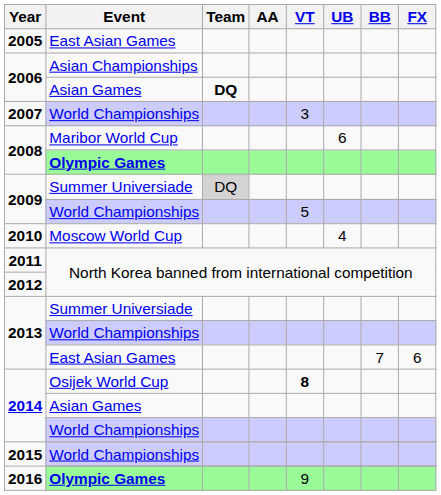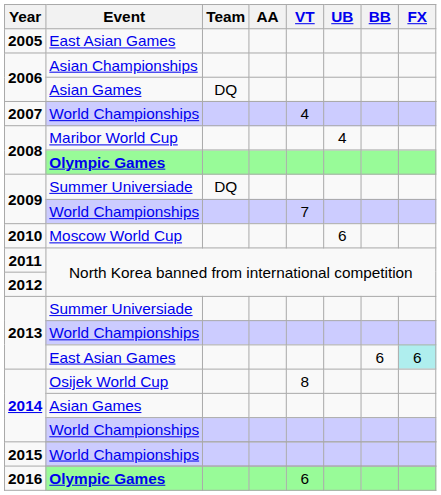2006 / Asian Games | Team: bold -> normal
2007 / World Championships | VT: 3 -> 4
2008 / Maribor World Cup | UB: 6 -> 4
2009 / Summer Universiade | Team: lightgrey background -> no background
2009 / World Championships | VT: 5 -> 7
2010 | UB: 4 -> 6
2013 / East Asian Games | BB: 7 -> 6
2013 / East Asian Games | FX: no background -> paleturquoise background
2014 / Osijek World Cup | VT: bold -> normal
2016 / Olympic Games | VT: 9 -> 6
